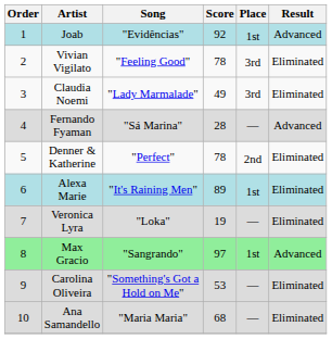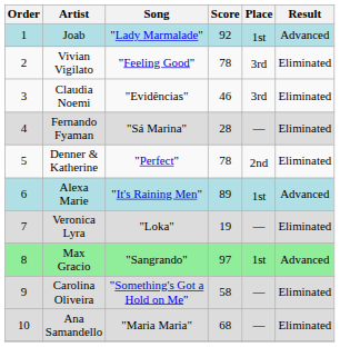Joab | Song: "Evidências" -> "Lady Marmalade"
Claudia Noemi | Song: "Lady Marmalade" -> "Evidências"
Claudia Noemi | Score: 49 -> 46
Fernando Fyaman | Result: Advanced -> Eliminated
Alexa Marie | Result: Eliminated -> Advanced
Carolina Oliveira | Score: 53 -> 58
